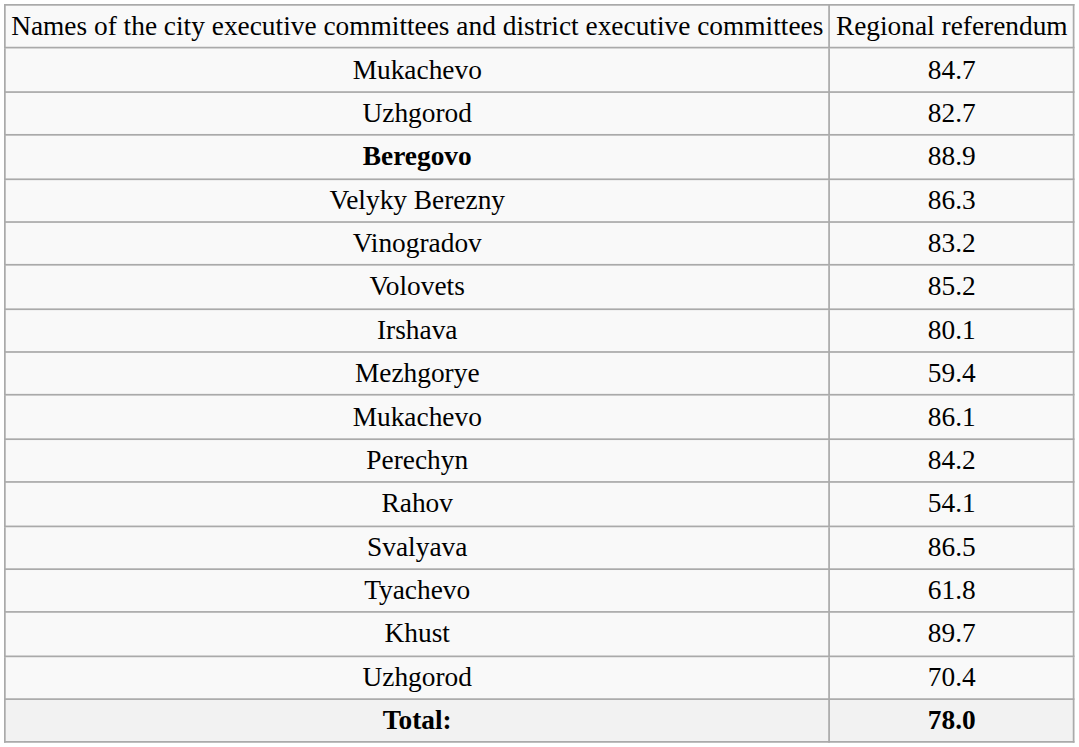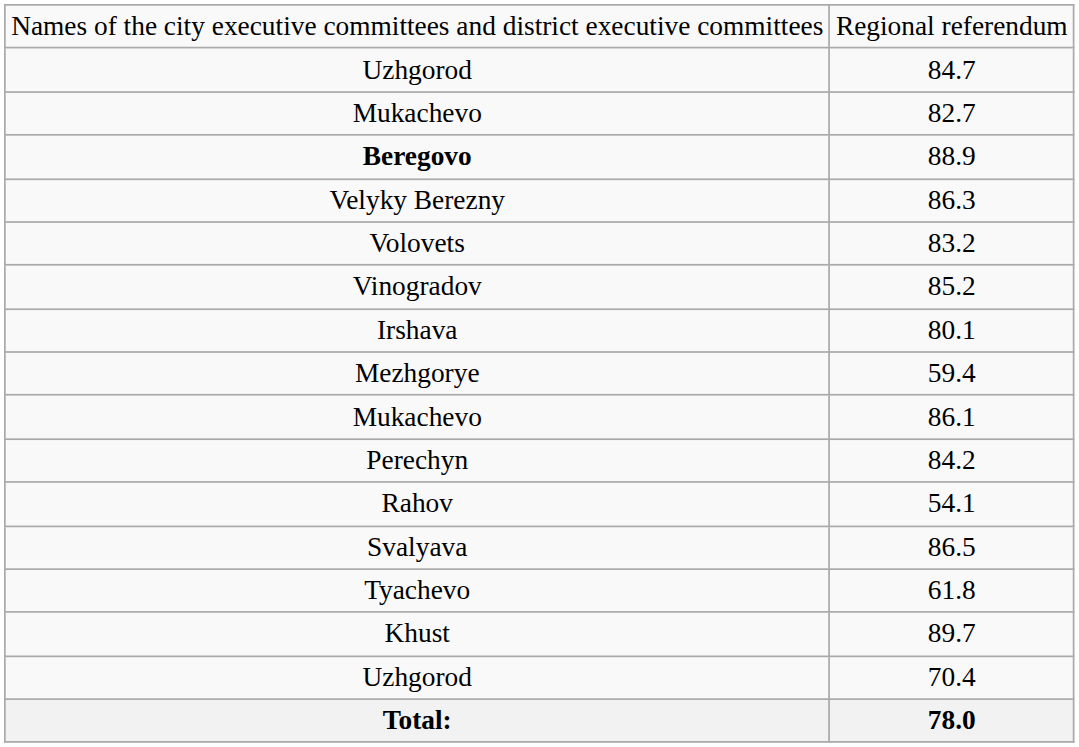84.7 | column 1: Mukachevo -> Uzhgorod
82.7 | column 1: Uzhgorod -> Mukachevo
83.2 | column 1: Vinogradov -> Volovets
85.2 | column 1: Volovets -> Vinogradov
